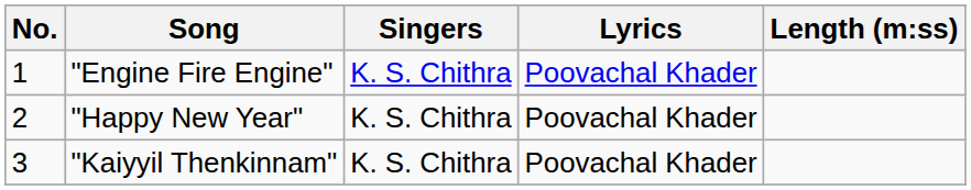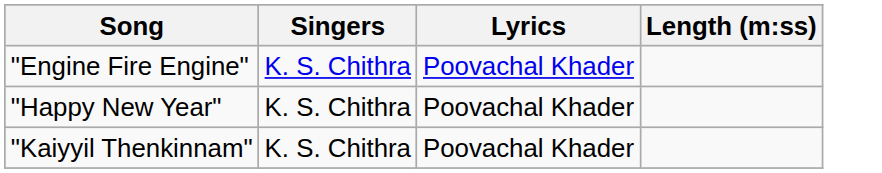- column: No. | 1 | 2 | 3
